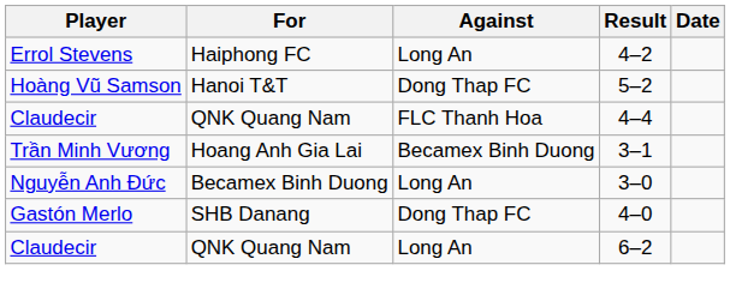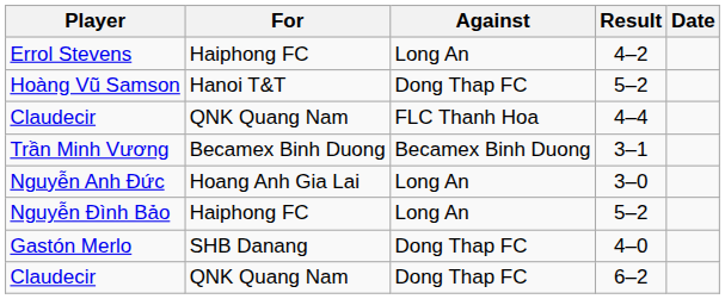Trần Minh Vương | For: Hoang Anh Gia Lai -> Becamex Binh Duong
Nguyễn Anh Đức | For: Becamex Binh Duong -> Hoang Anh Gia Lai
+ row: Nguyễn Đình Bảo | Haiphong FC | Long An | 5–2
Claudecir / 6–2 | Against: Long An -> Dong Thap FC
